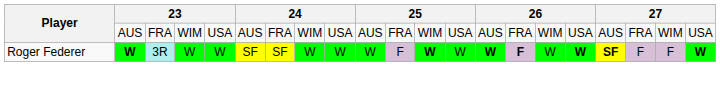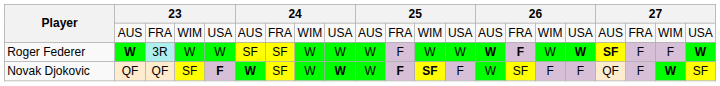Roger Federer | column 12: bold -> normal
+ row: Novak Djokovic | QF | QF | SF | F | W | SF | W | W | W | F | SF | F | W | SF | F | F | QF | F | W | SF
